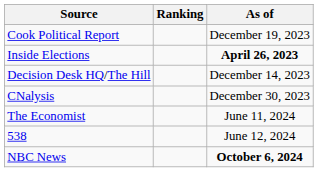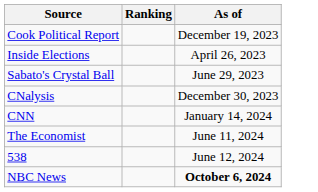Inside Elections | As of: bold -> normal
+ row: Sabato's Crystal Ball | June 29, 2023
- row: Decision Desk HQ/The Hill | December 14, 2023
+ row: CNN | January 14, 2024
